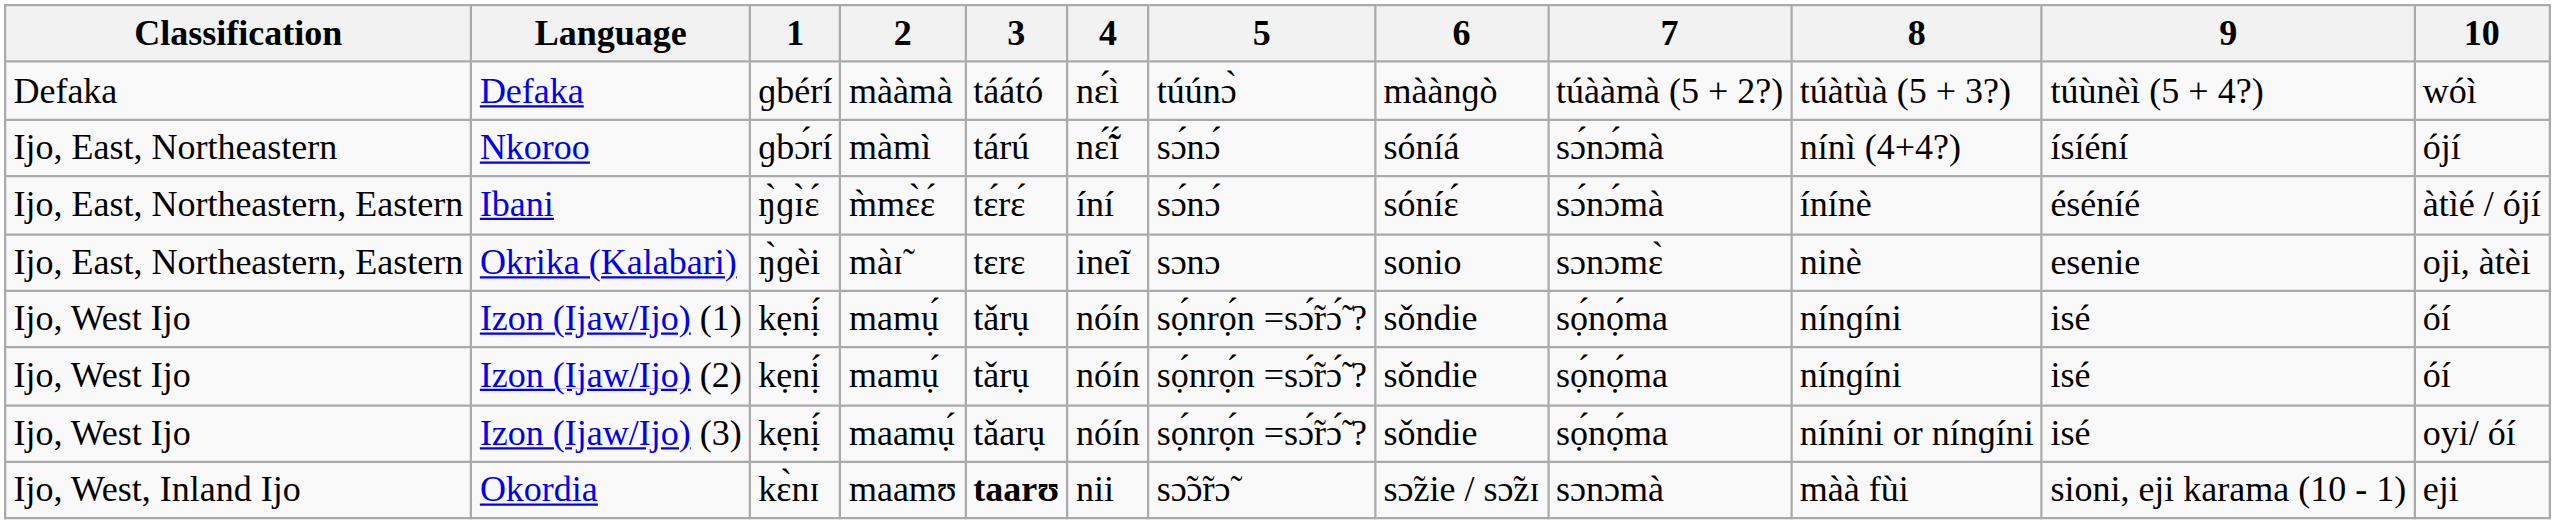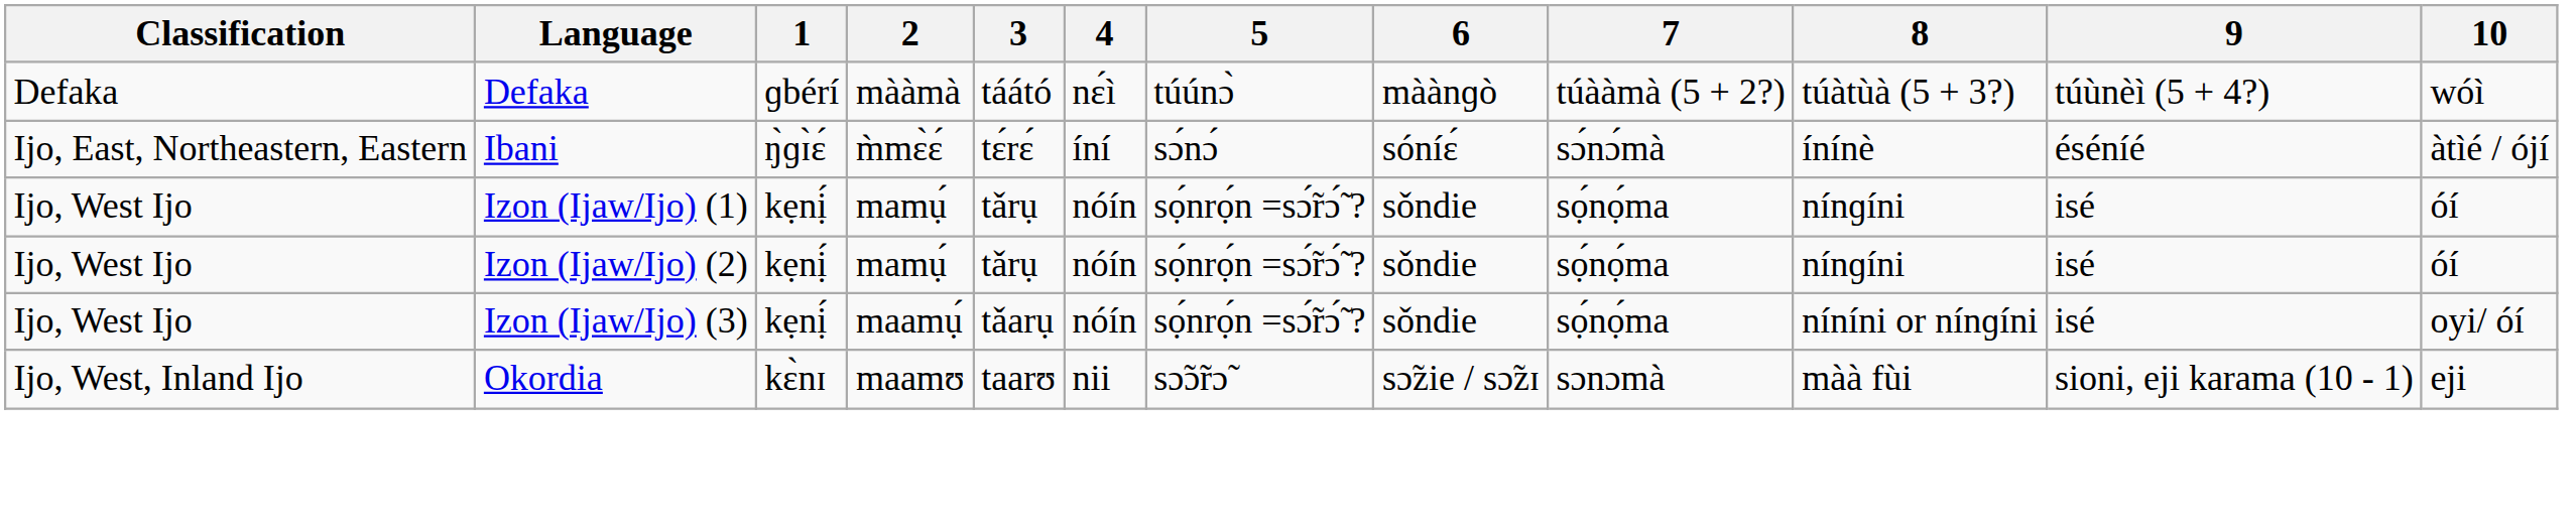- row: Ijo, East, Northeastern | Nkoroo | ɡbɔ́rí | màmì | tárú | nɛ̃́ĩ́ | sɔ́nɔ́ | sóníá | sɔ́nɔ́mà | nínì (4+4?) | ísíéní | ójí
- row: Ijo, East, Northeastern, Eastern | Okrika (Kalabari) | ŋ̀ɡèi | màɪ̃ | tɛrɛ | ineĩ | sɔnɔ | sonio | sɔnɔmɛ̀ | ninè | esenie | oji, àtèi
Okordia | 3: bold -> normal
